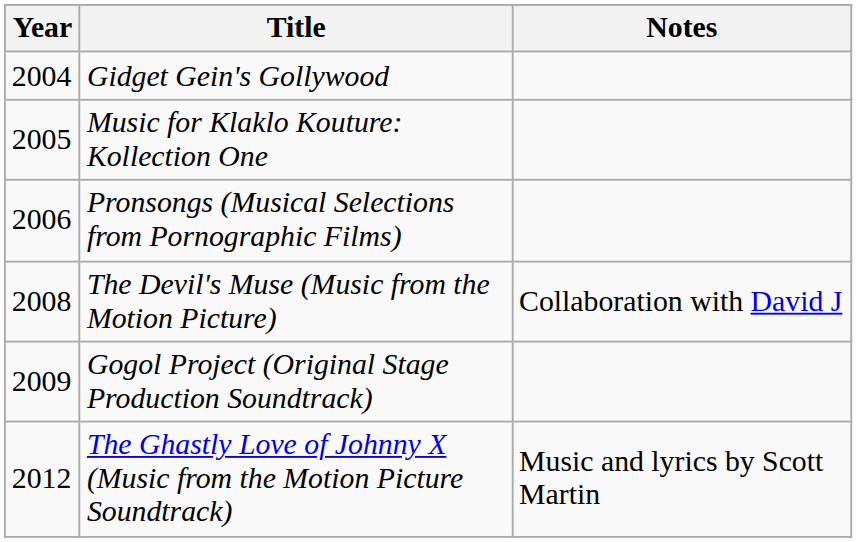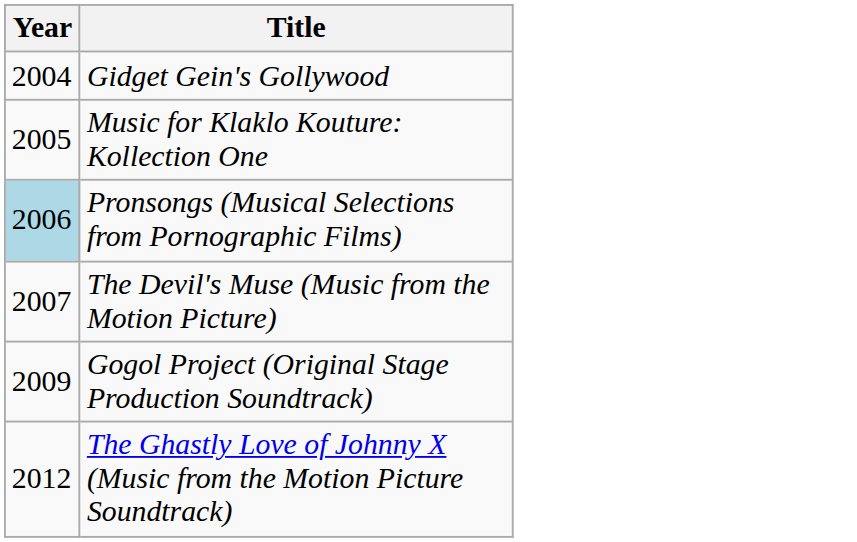- column: Notes | Collaboration with David J | Music and lyrics by Scott Martin
Pronsongs (Musical Selections from Pornographic Films) | Year: no background -> lightblue background
The Devil's Muse (Music from the Motion Picture) | Year: 2008 -> 2007
